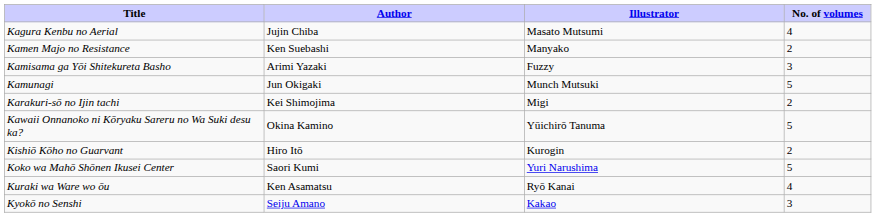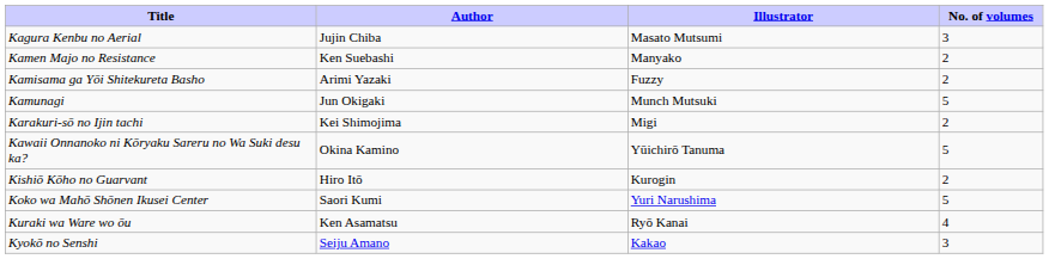Kagura Kenbu no Aerial | No. of volumes: 4 -> 3
Kamisama ga Yōi Shitekureta Basho | No. of volumes: 3 -> 2
